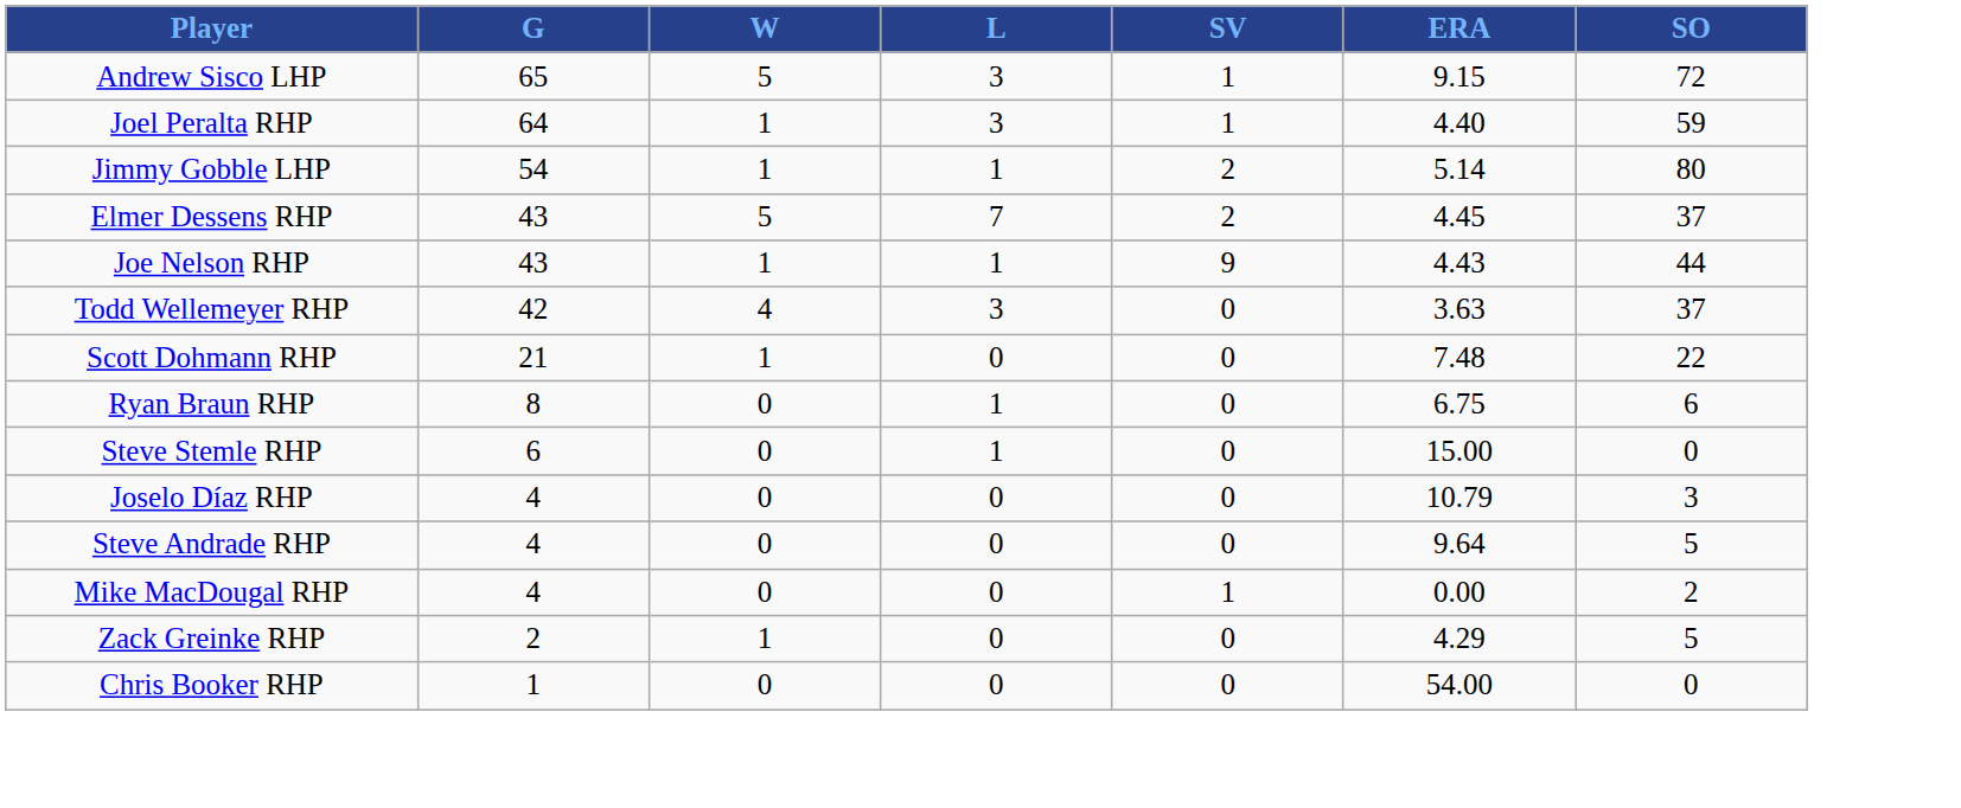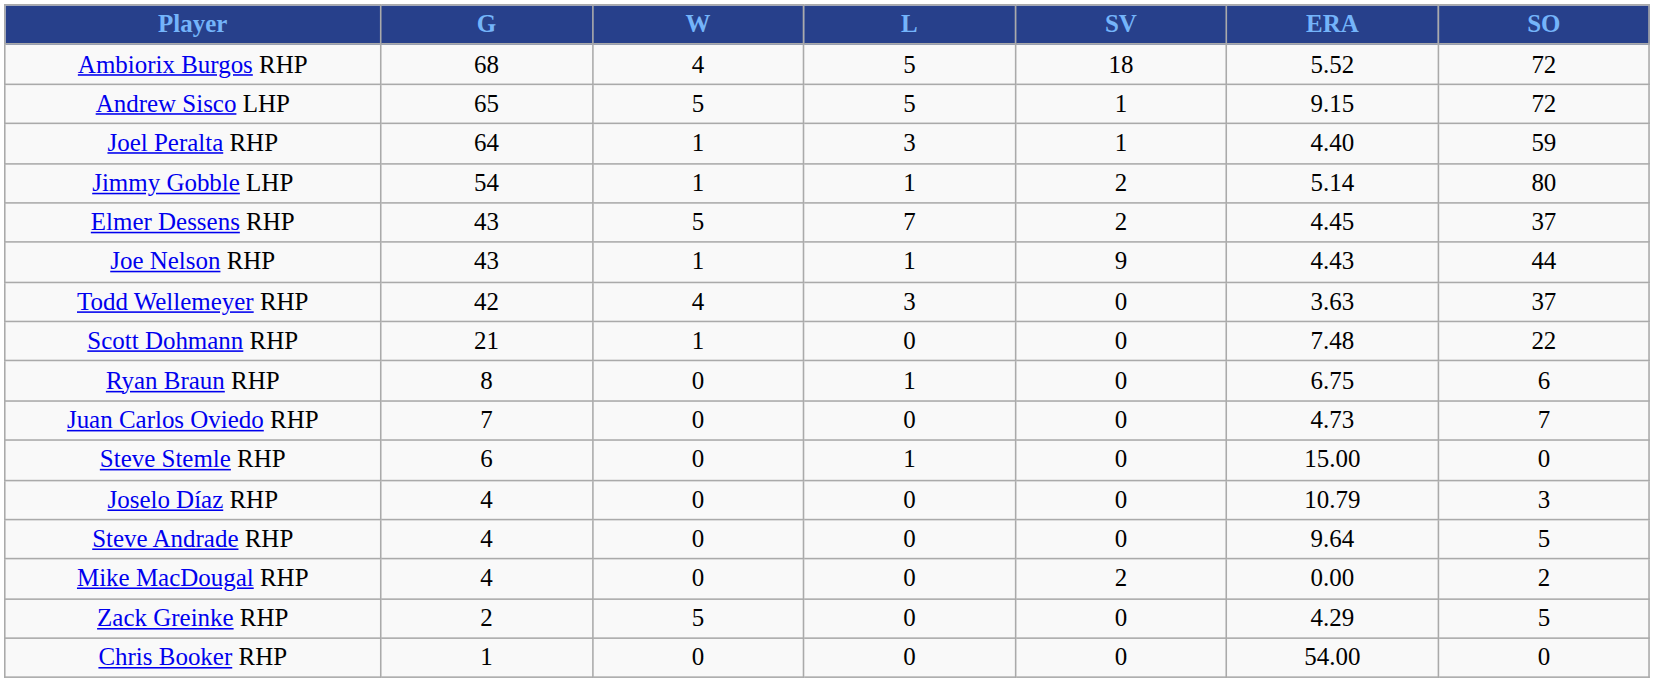+ row: Ambiorix Burgos RHP | 68 | 4 | 5 | 18 | 5.52 | 72
Andrew Sisco LHP | L: 3 -> 5
+ row: Juan Carlos Oviedo RHP | 7 | 0 | 0 | 0 | 4.73 | 7
Mike MacDougal RHP | SV: 1 -> 2
Zack Greinke RHP | W: 1 -> 5
